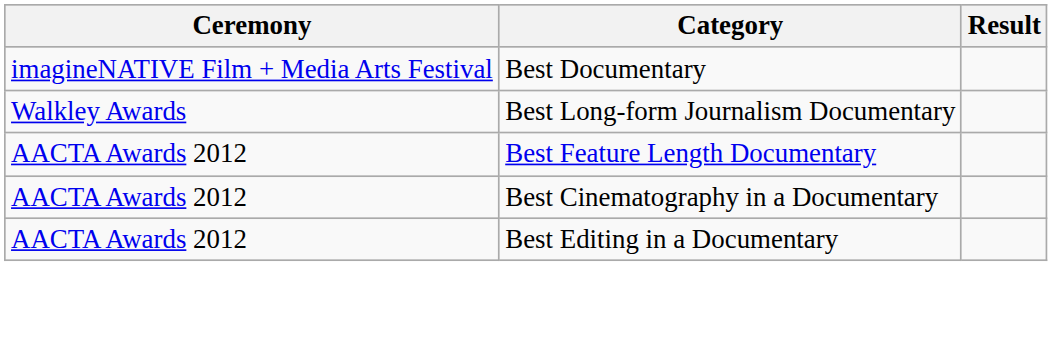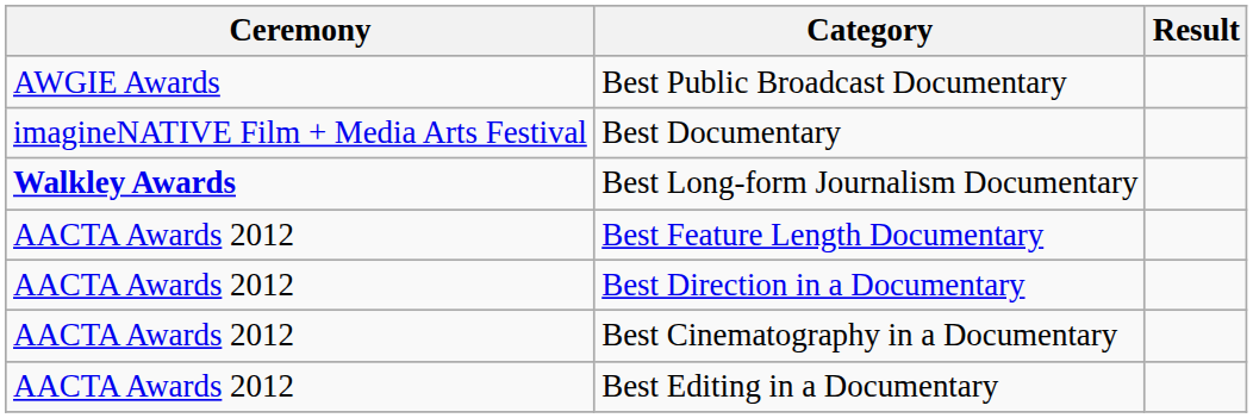+ row: AWGIE Awards | Best Public Broadcast Documentary
Best Long-form Journalism Documentary | Ceremony: normal -> bold
+ row: AACTA Awards 2012 | Best Direction in a Documentary
